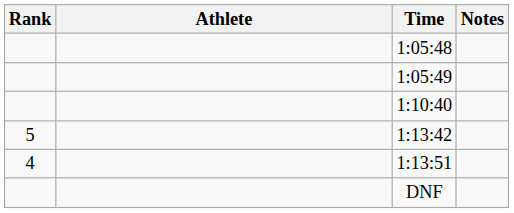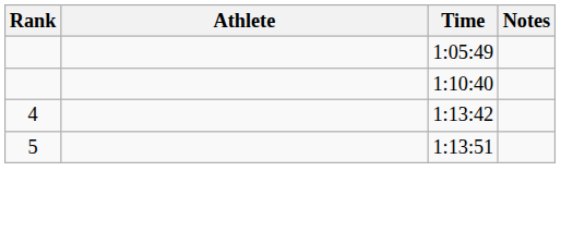- row: 1:05:48
1:13:42 | Rank: 5 -> 4
1:13:51 | Rank: 4 -> 5
- row: DNF
